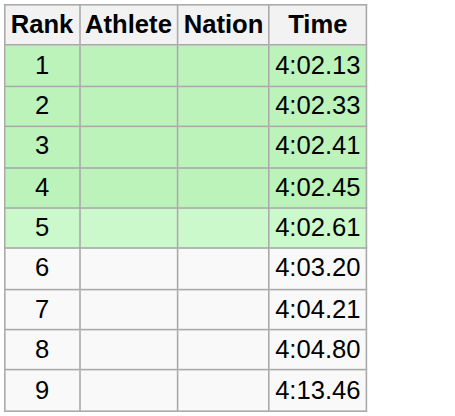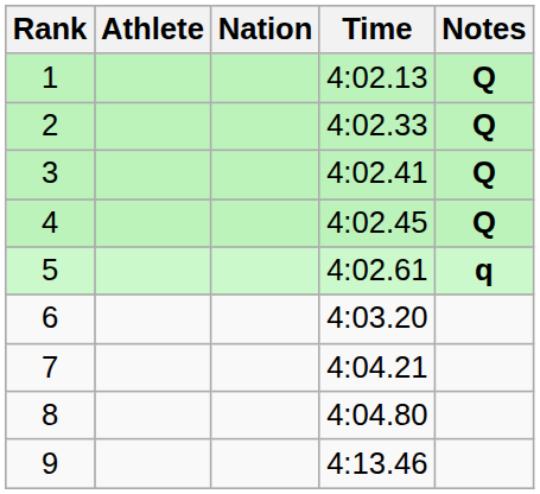+ column: Notes | Q | Q | Q | Q | q
